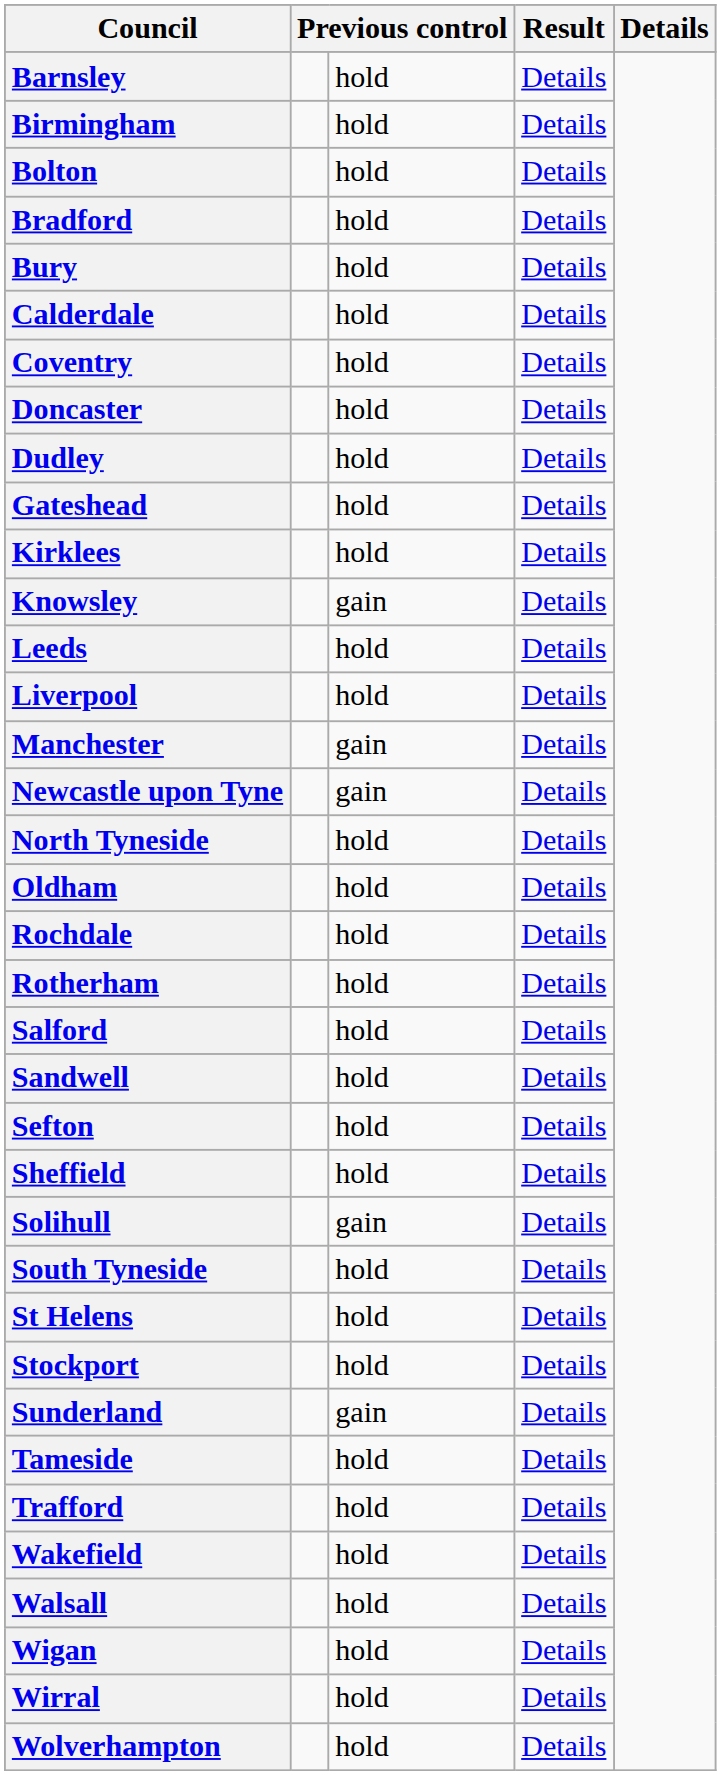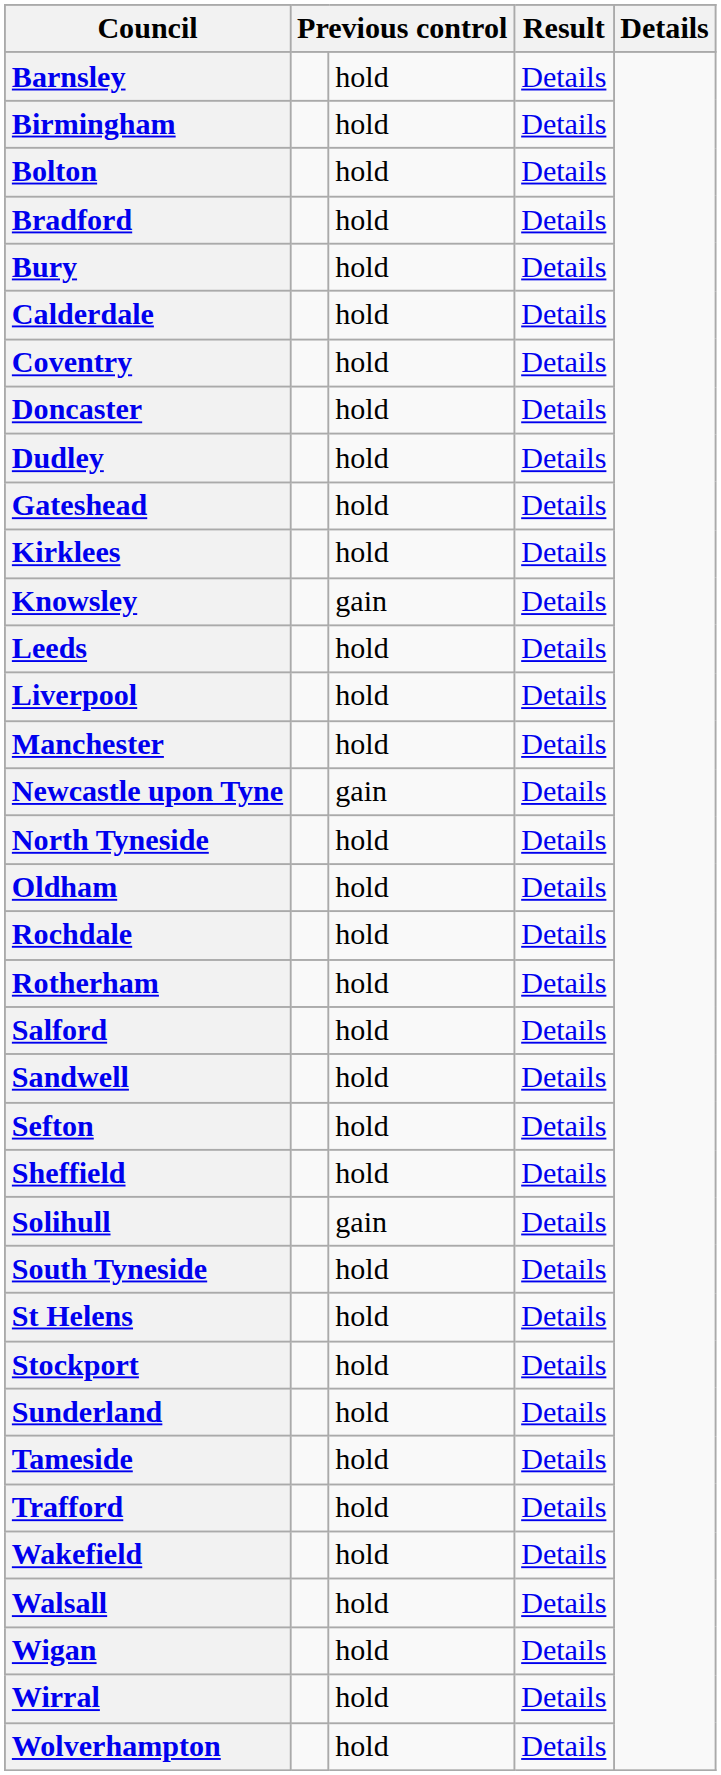Manchester | column 3: gain -> hold
Sunderland | column 3: gain -> hold
